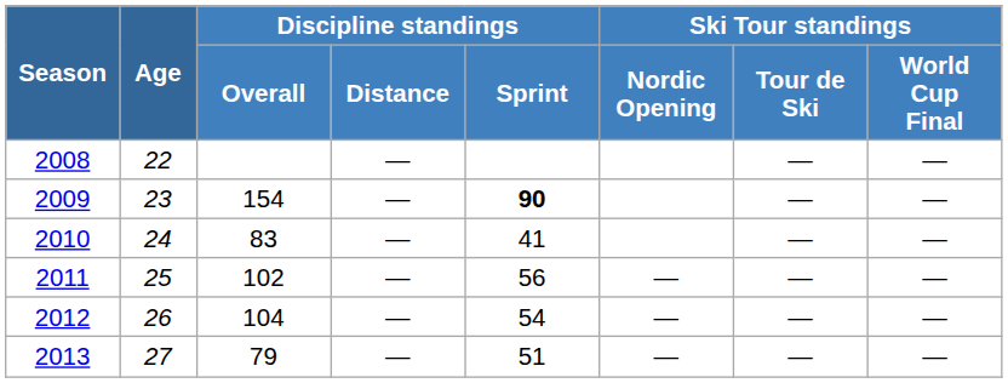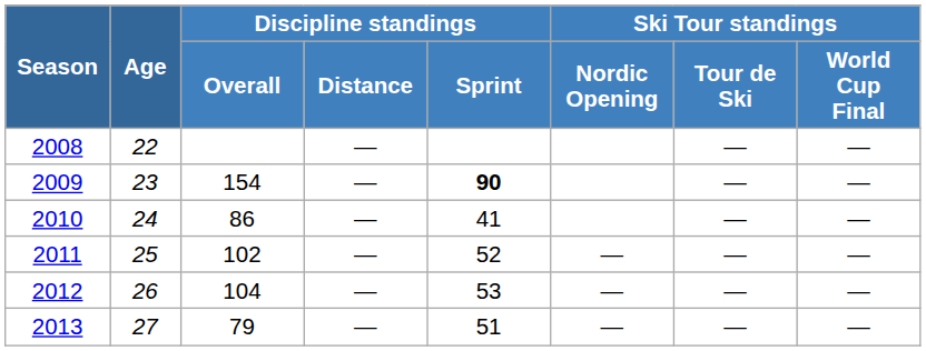2010 | Discipline standings / Overall: 83 -> 86
2011 | Discipline standings / Sprint: 56 -> 52
2012 | Discipline standings / Sprint: 54 -> 53
